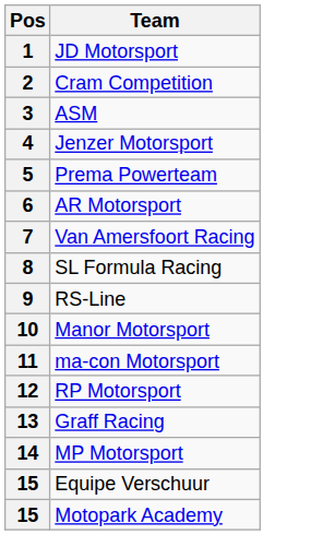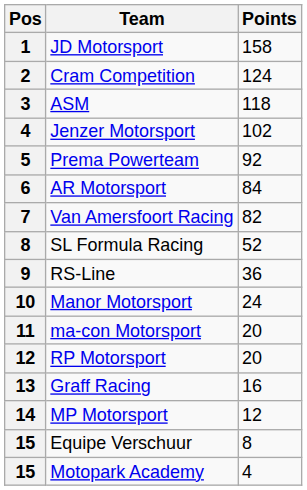+ column: Points | 158 | 124 | 118 | 102 | 92 | 84 | 82 | 52 | 36 | 24 | 20 | 20 | 16 | 12 | 8 | 4
